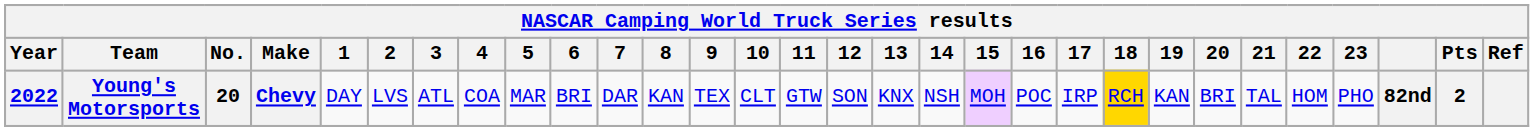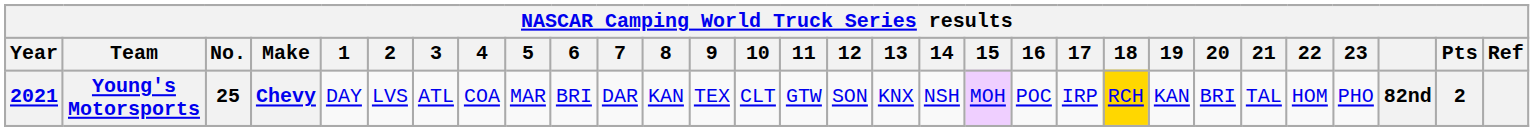Young's Motorsports | Year: 2022 -> 2021
Young's Motorsports | No.: 20 -> 25
